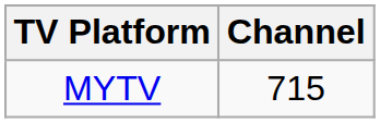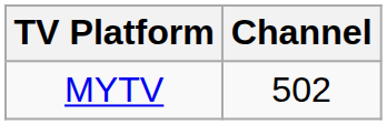MYTV | Channel: 715 -> 502
